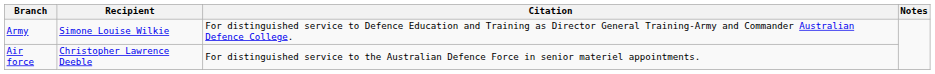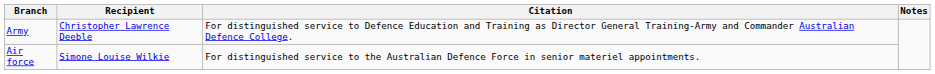Army | Recipient: Simone Louise Wilkie -> Christopher Lawrence Deeble
Air force | Recipient: Christopher Lawrence Deeble -> Simone Louise Wilkie
